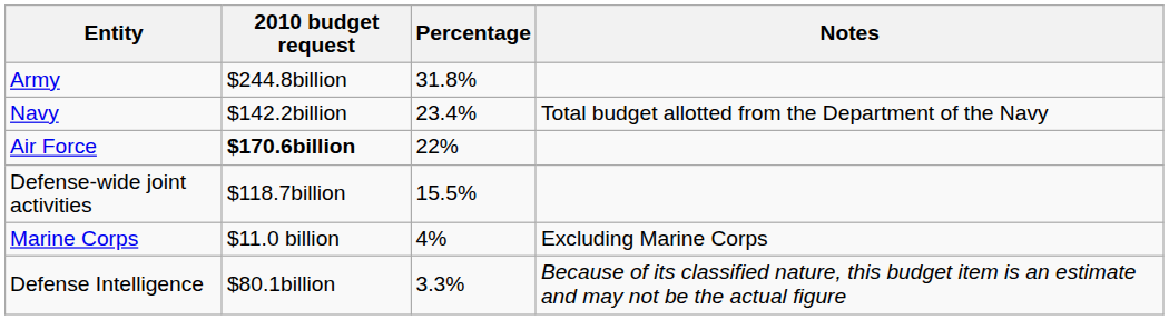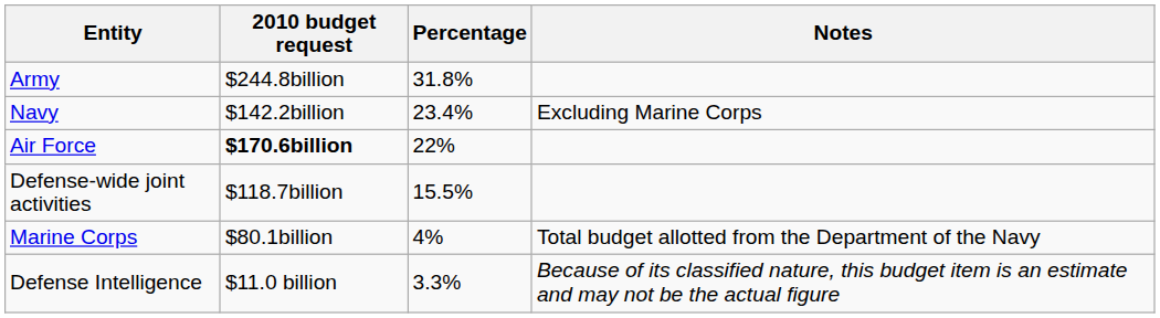Navy | Notes: Total budget allotted from the Department of the Navy -> Excluding Marine Corps
Marine Corps | 2010 budget request: $11.0 billion -> $80.1billion
Marine Corps | Notes: Excluding Marine Corps -> Total budget allotted from the Department of the Navy
Defense Intelligence | 2010 budget request: $80.1billion -> $11.0 billion
